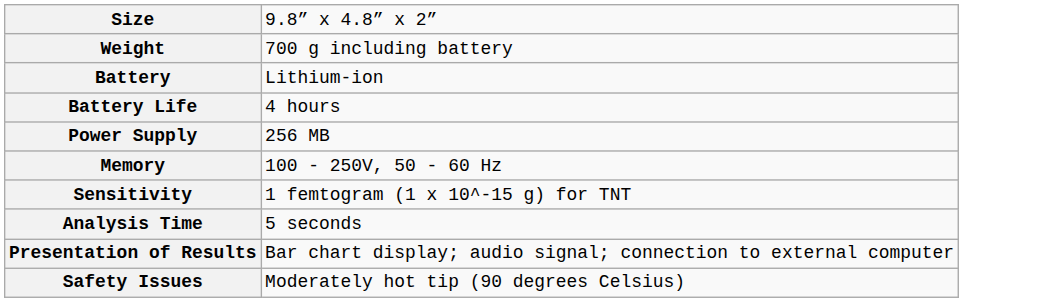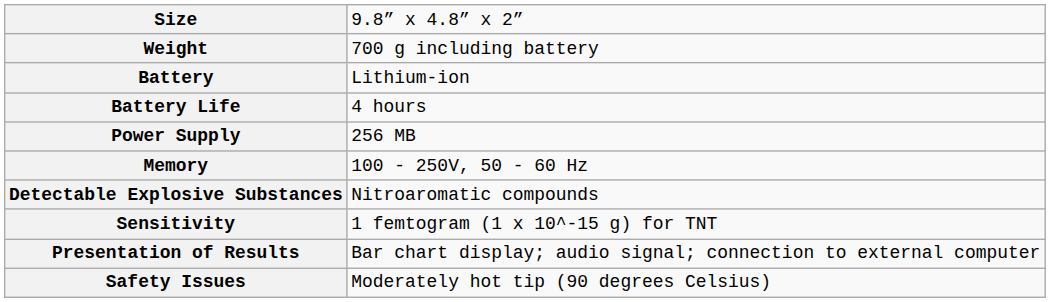+ row: Detectable Explosive Substances | Nitroaromatic compounds
- row: Analysis Time | 5 seconds
